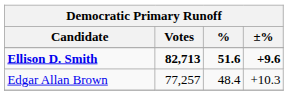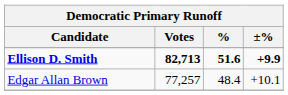Ellison D. Smith | ±%: +9.6 -> +9.9
Edgar Allan Brown | ±%: +10.3 -> +10.1
